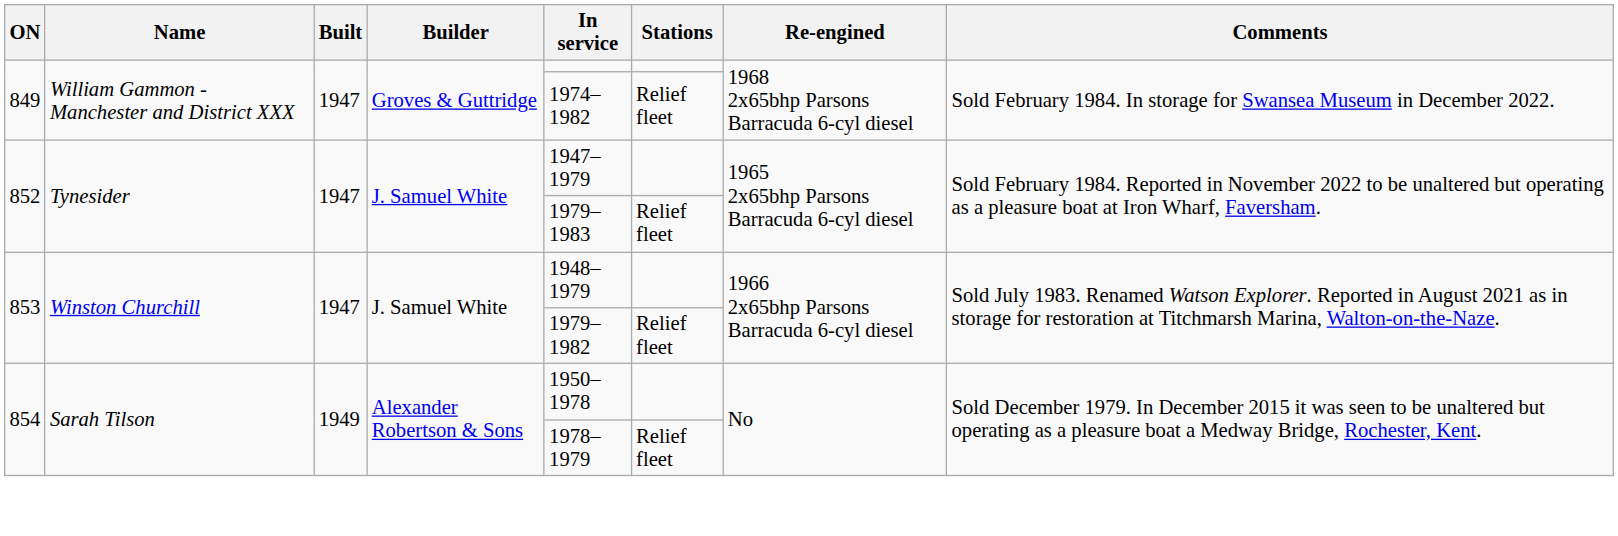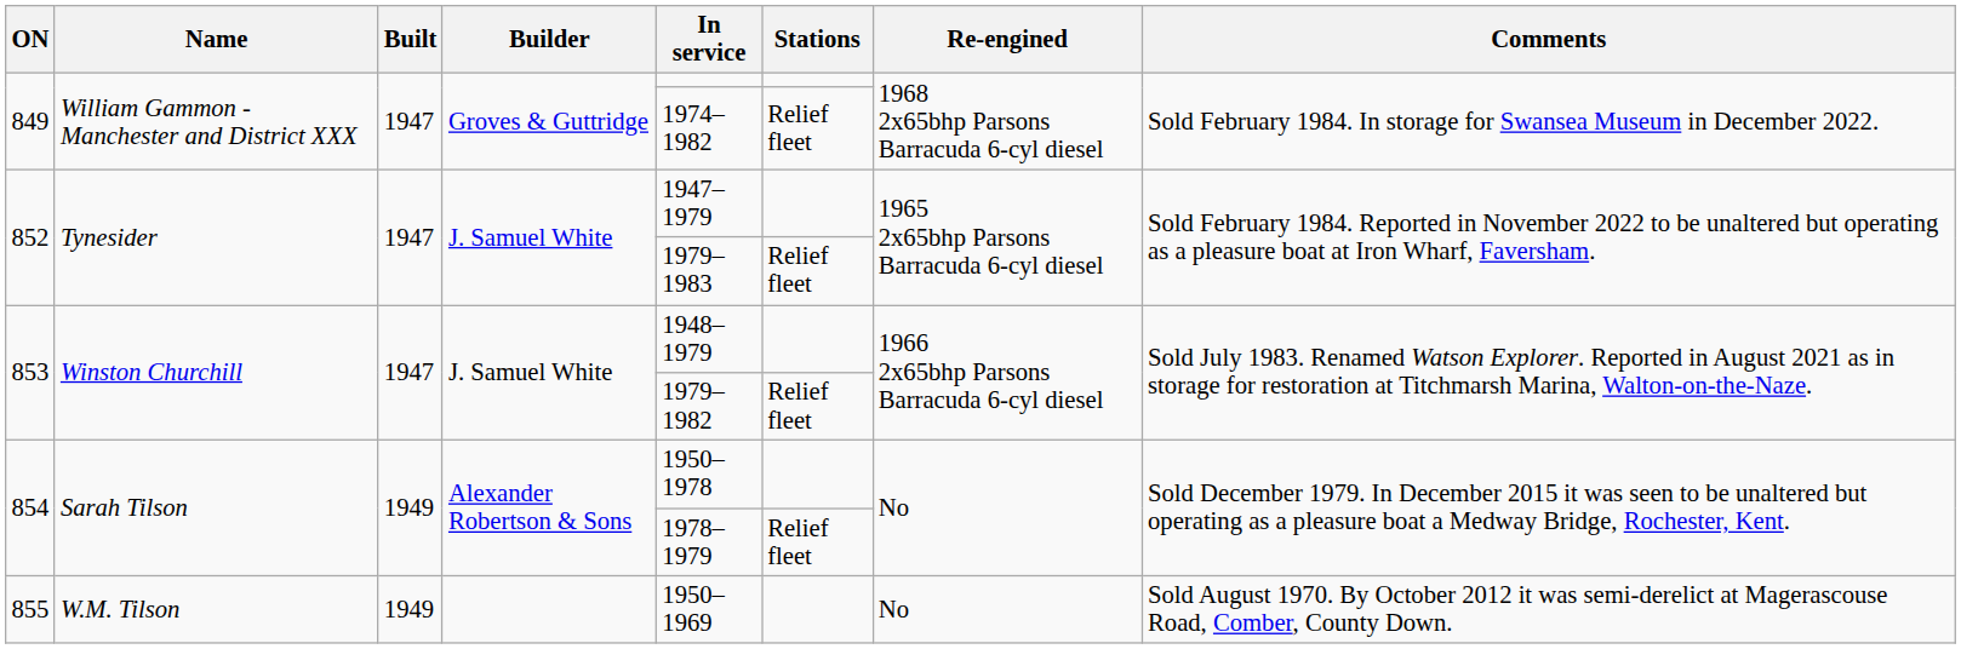+ row: 855 | W.M. Tilson | 1949 | 1950–1969 | No | Sold August 1970. By October 2012 it was semi-derelict at Magerascouse Road, Comber, County Down.
